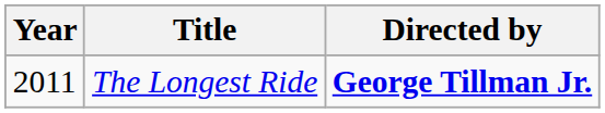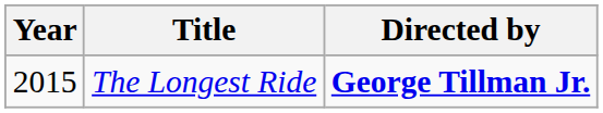The Longest Ride | Year: 2011 -> 2015
